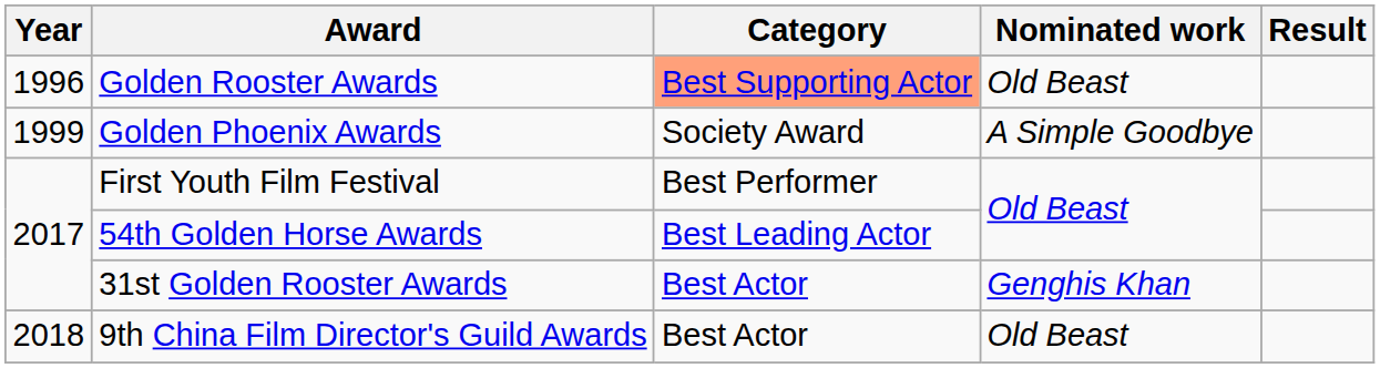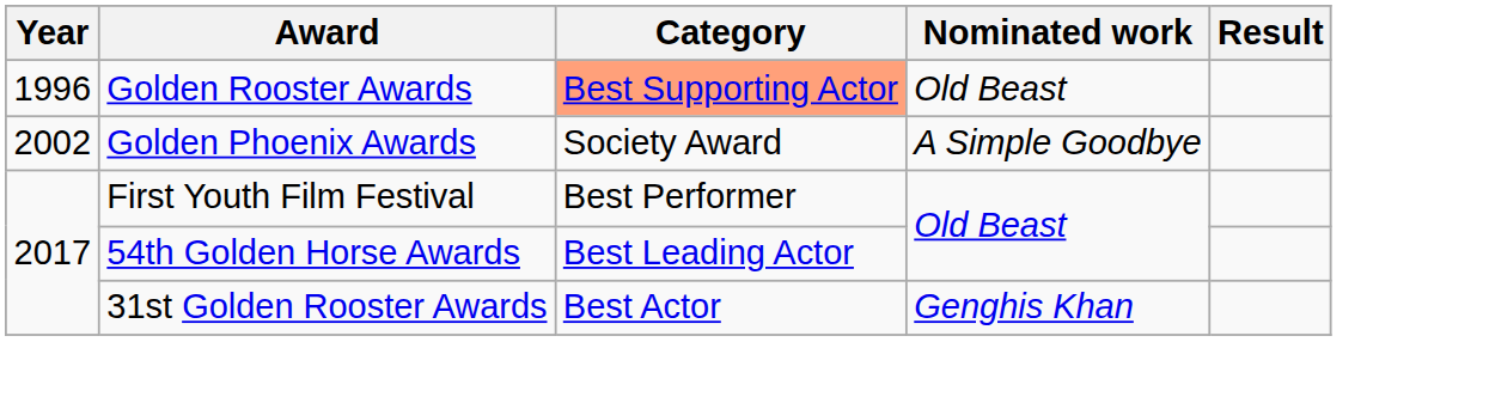Golden Phoenix Awards | Year: 1999 -> 2002
- row: 2018 | 9th China Film Director's Guild Awards | Best Actor | Old Beast
